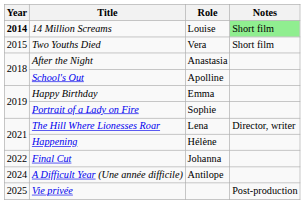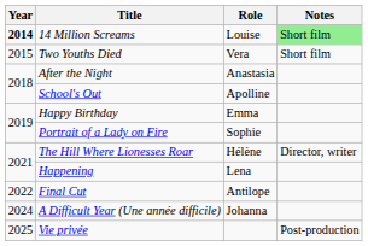The Hill Where Lionesses Roar | Role: Lena -> Hélène
Happening | Role: Hélène -> Lena
Final Cut | Role: Johanna -> Antilope
A Difficult Year (Une année difficile) | Role: Antilope -> Johanna
